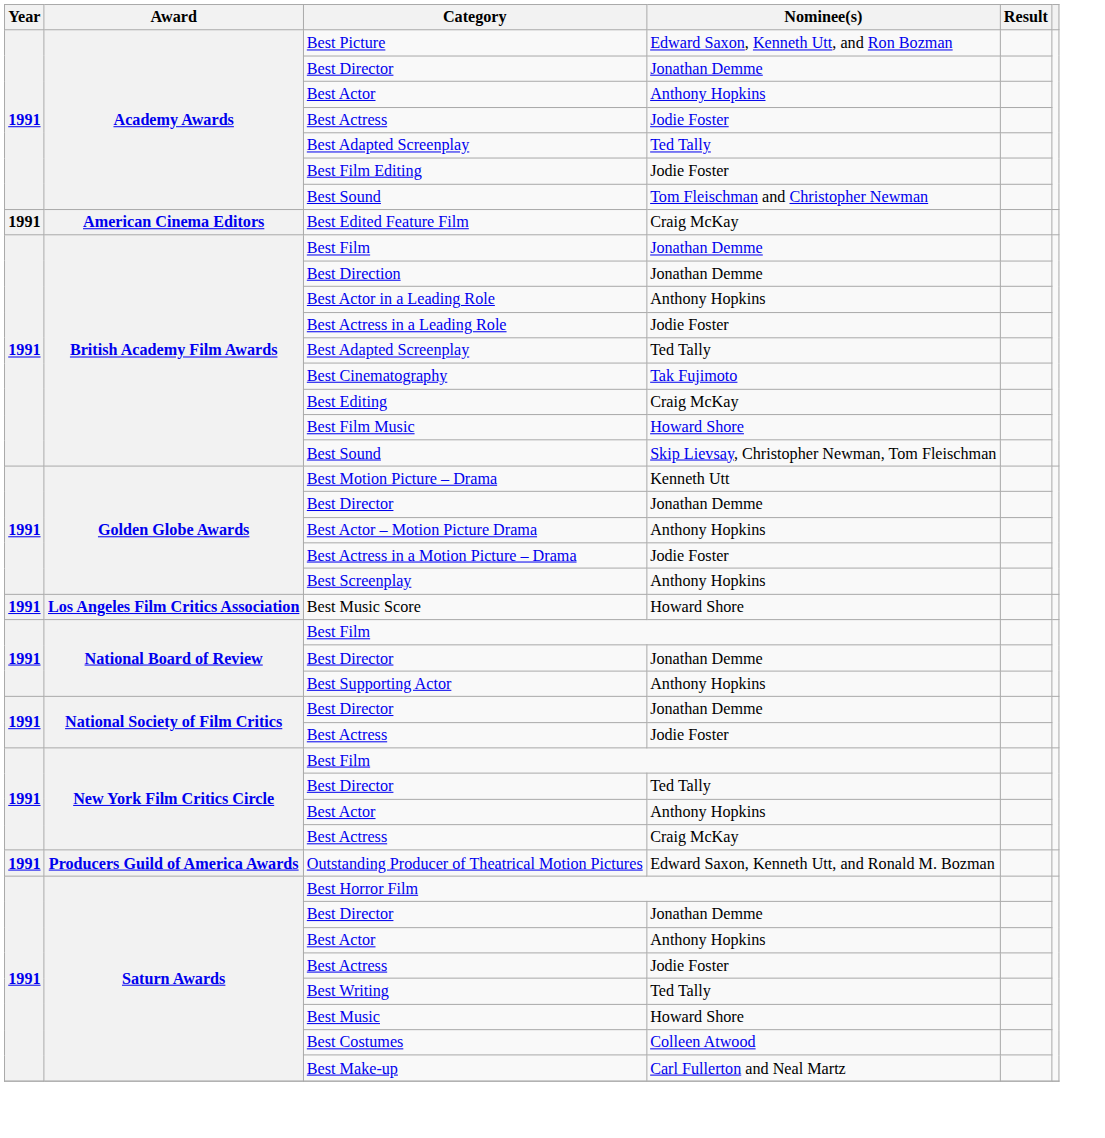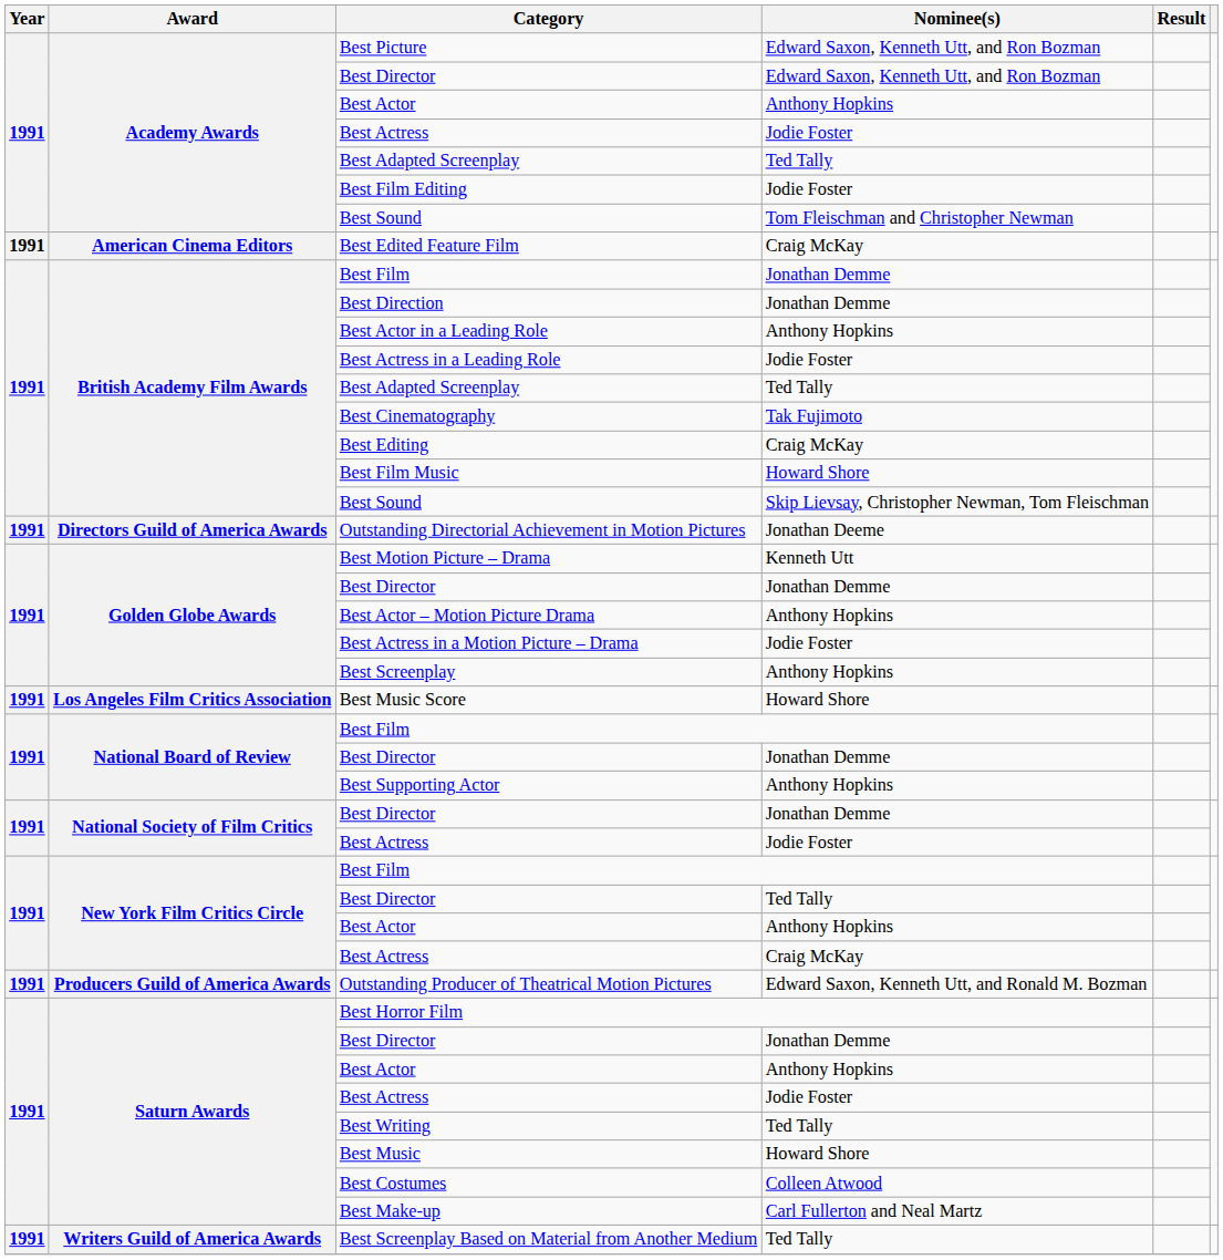Academy Awards / Best Director | Nominee(s): Jonathan Demme -> Edward Saxon, Kenneth Utt, and Ron Bozman
+ row: 1991 | Directors Guild of America Awards | Outstanding Directorial Achievement in Motion Pictures | Jonathan Deeme
+ row: 1991 | Writers Guild of America Awards | Best Screenplay Based on Material from Another Medium | Ted Tally
